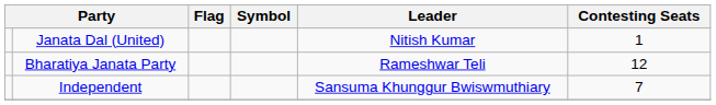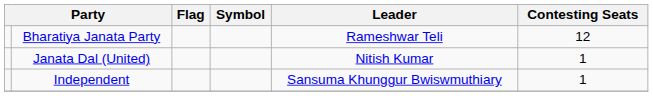rows swapped: Bharatiya Janata Party <-> Janata Dal (United)
Independent | Contesting Seats: 7 -> 1
